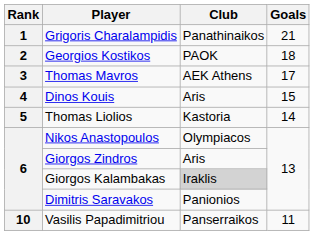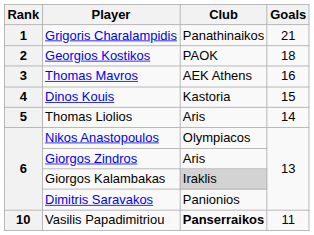Thomas Mavros | Goals: 17 -> 16
Dinos Kouis | Club: Aris -> Kastoria
Thomas Liolios | Club: Kastoria -> Aris
Vasilis Papadimitriou | Club: normal -> bold
